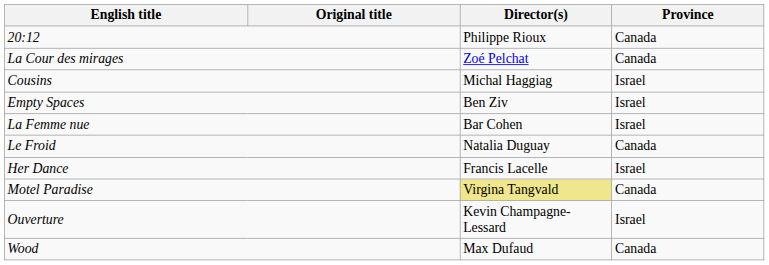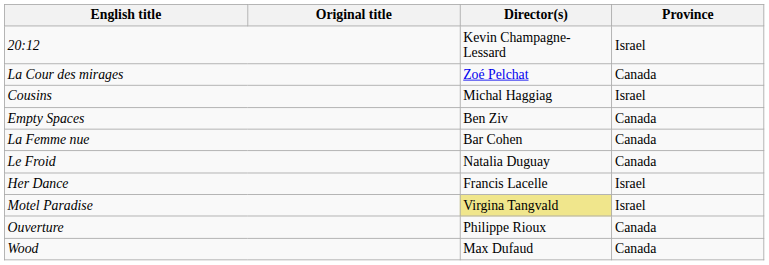20:12 | Director(s): Philippe Rioux -> Kevin Champagne-Lessard
20:12 | Province: Canada -> Israel
Empty Spaces | Province: Israel -> Canada
La Femme nue | Province: Israel -> Canada
Motel Paradise | Province: Canada -> Israel
Ouverture | Director(s): Kevin Champagne-Lessard -> Philippe Rioux
Ouverture | Province: Israel -> Canada
